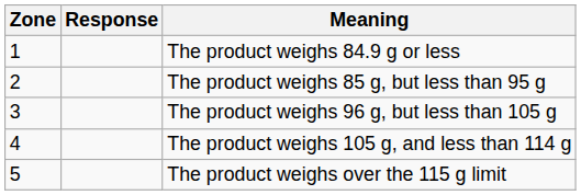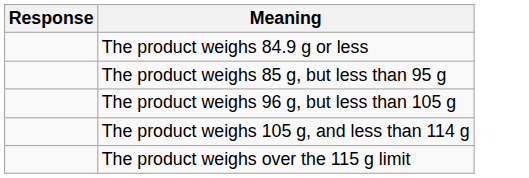- column: Zone | 1 | 2 | 3 | 4 | 5
